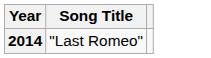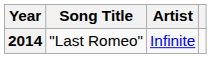+ column: Artist | Infinite
